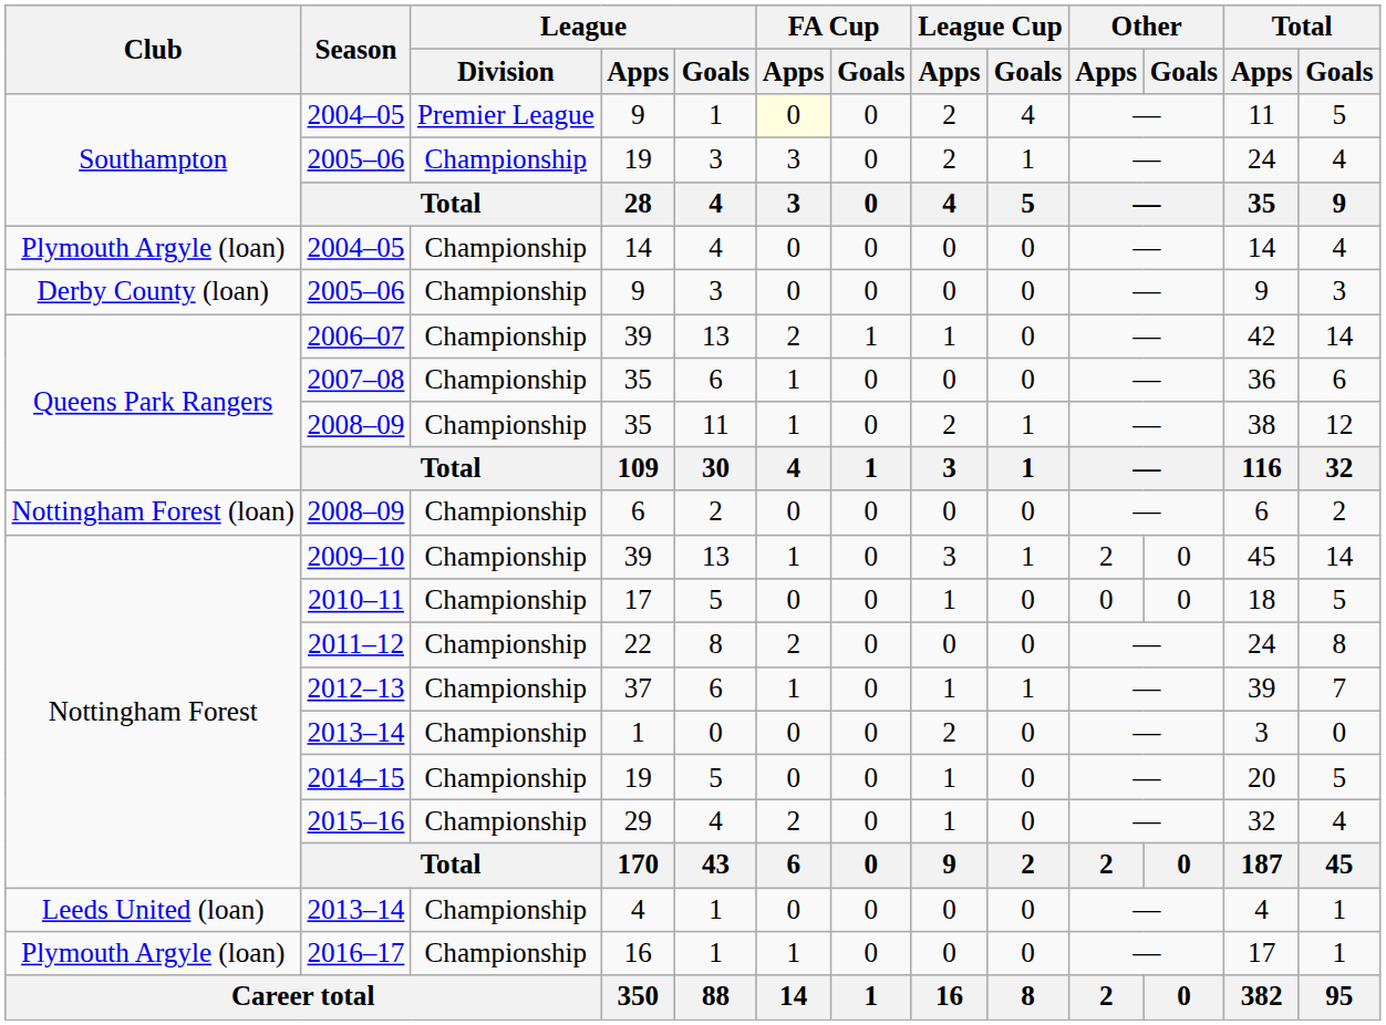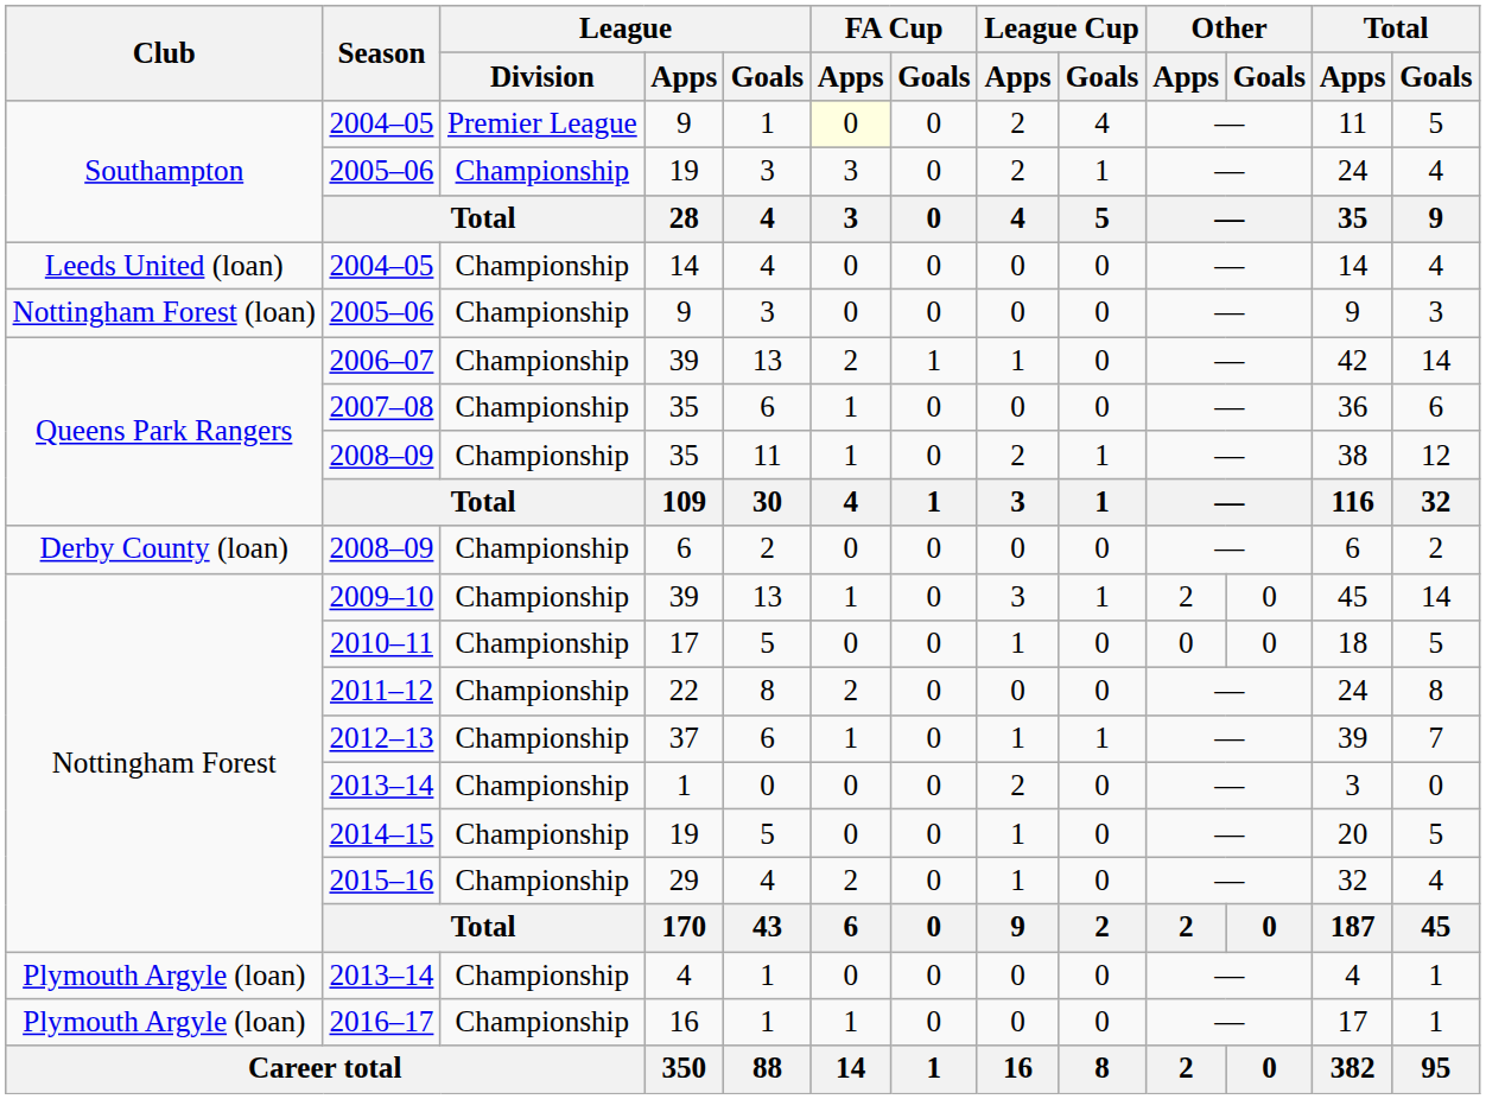2004–05 / 14 | Club: Plymouth Argyle (loan) -> Leeds United (loan)
2005–06 / 9 | Club: Derby County (loan) -> Nottingham Forest (loan)
2008–09 / 6 | Club: Nottingham Forest (loan) -> Derby County (loan)
2013–14 / 4 | Club: Leeds United (loan) -> Plymouth Argyle (loan)
